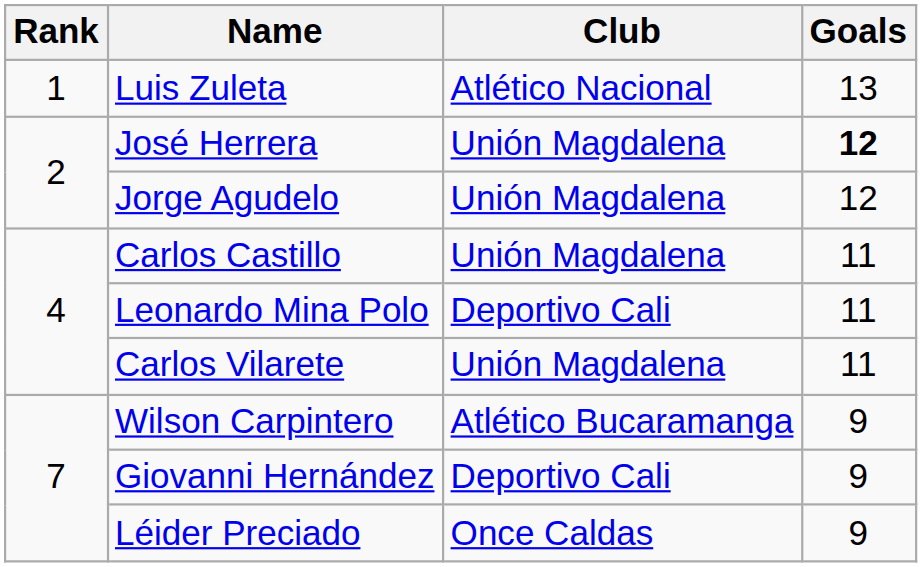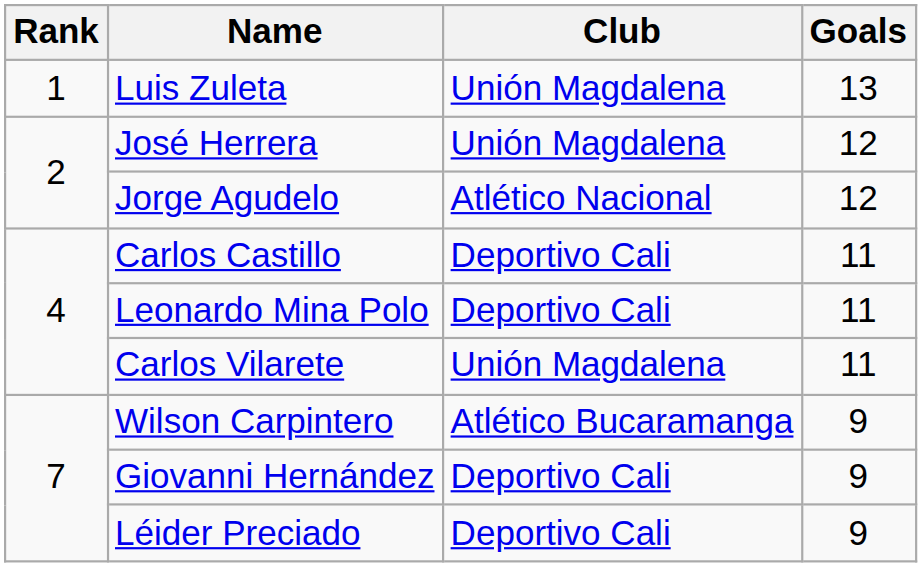Luis Zuleta | Club: Atlético Nacional -> Unión Magdalena
José Herrera | Goals: bold -> normal
Jorge Agudelo | Club: Unión Magdalena -> Atlético Nacional
Carlos Castillo | Club: Unión Magdalena -> Deportivo Cali
Léider Preciado | Club: Once Caldas -> Deportivo Cali
